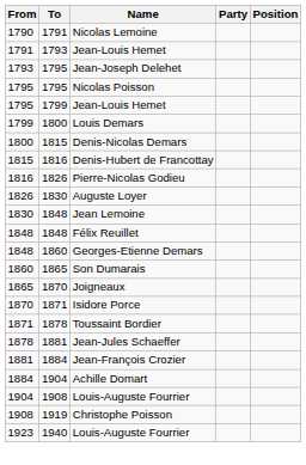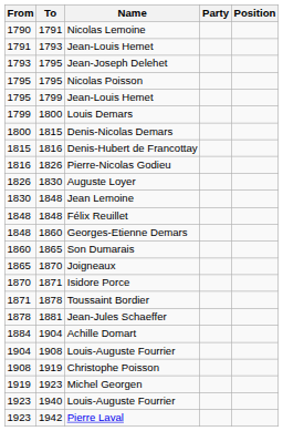- row: 1881 | 1884 | Jean-François Crozier
+ row: 1919 | 1923 | Michel Georgen
+ row: 1923 | 1942 | Pierre Laval
